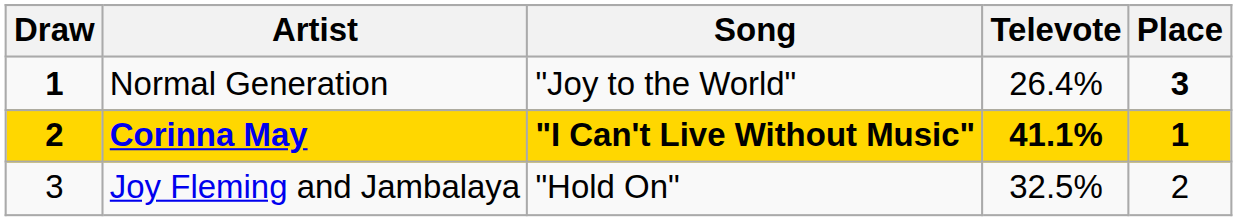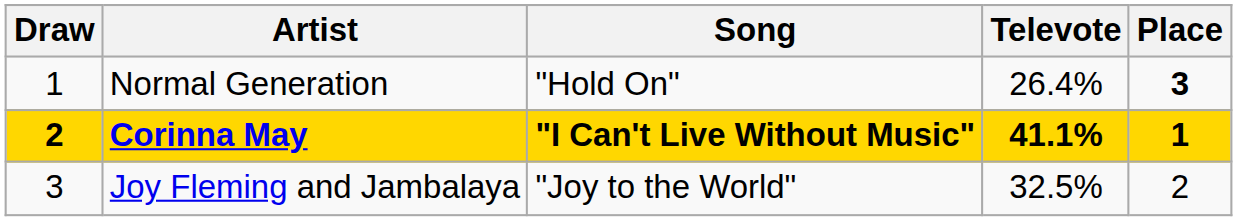Normal Generation | Draw: bold -> normal
Normal Generation | Song: "Joy to the World" -> "Hold On"
Joy Fleming and Jambalaya | Song: "Hold On" -> "Joy to the World"
